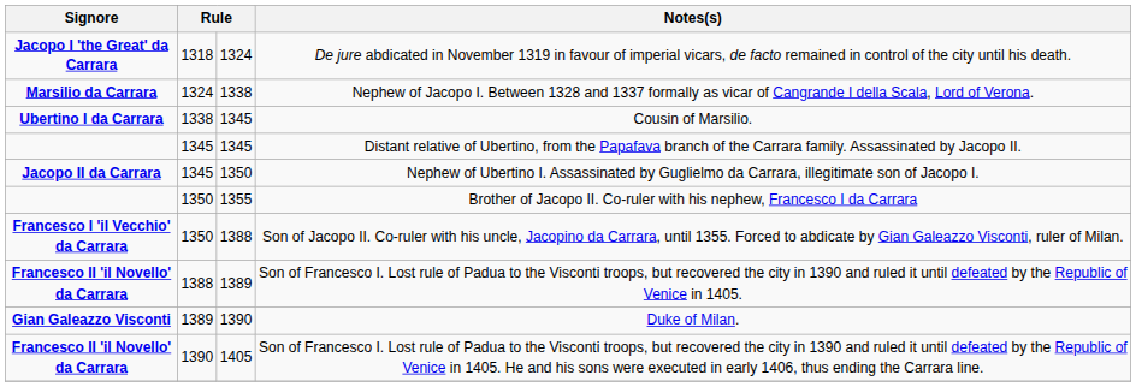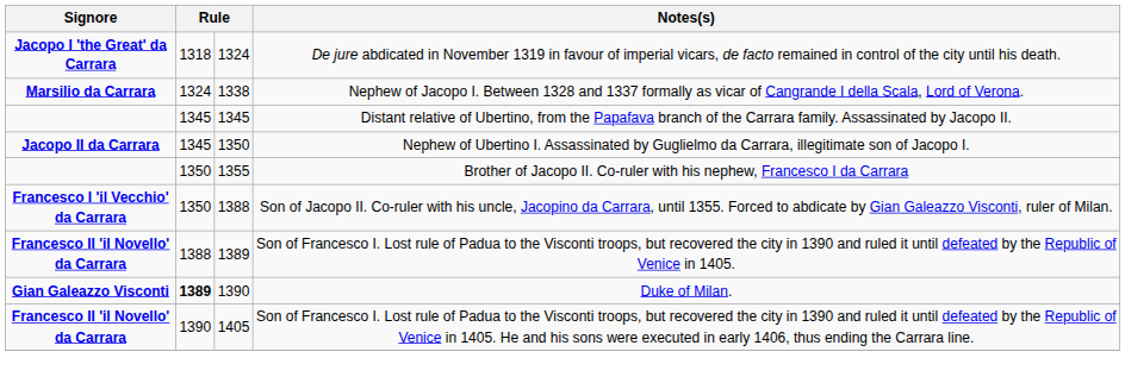- row: Ubertino I da Carrara | 1338 | 1345 | Cousin of Marsilio.
Duke of Milan. | column 2: normal -> bold
